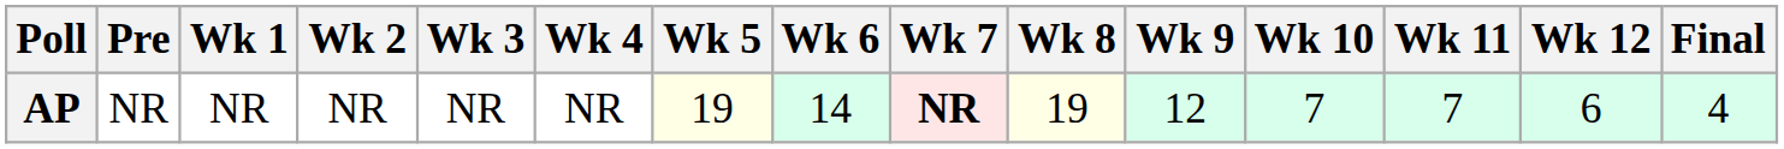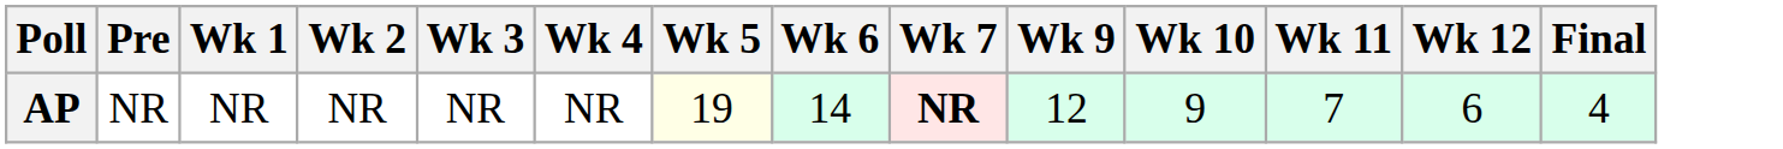- column: Wk 8 | 19
AP | Wk 10: 7 -> 9
